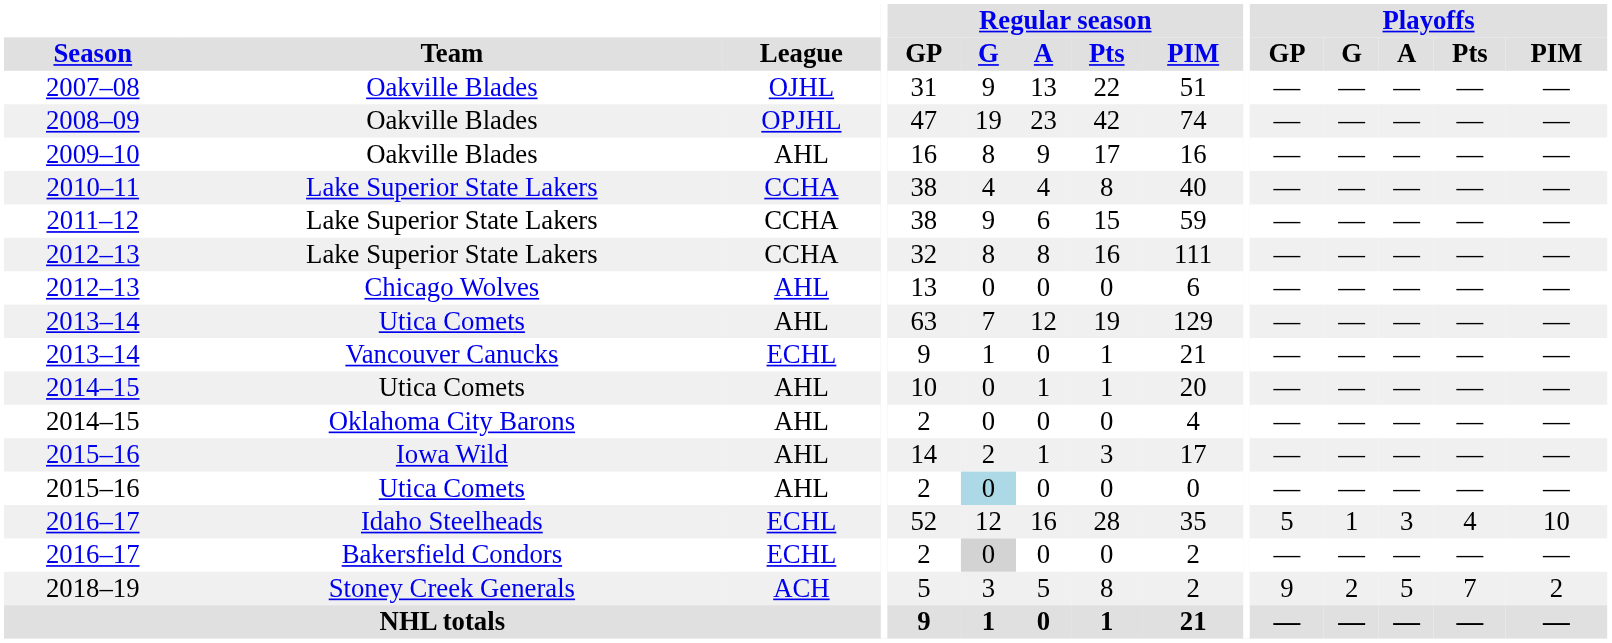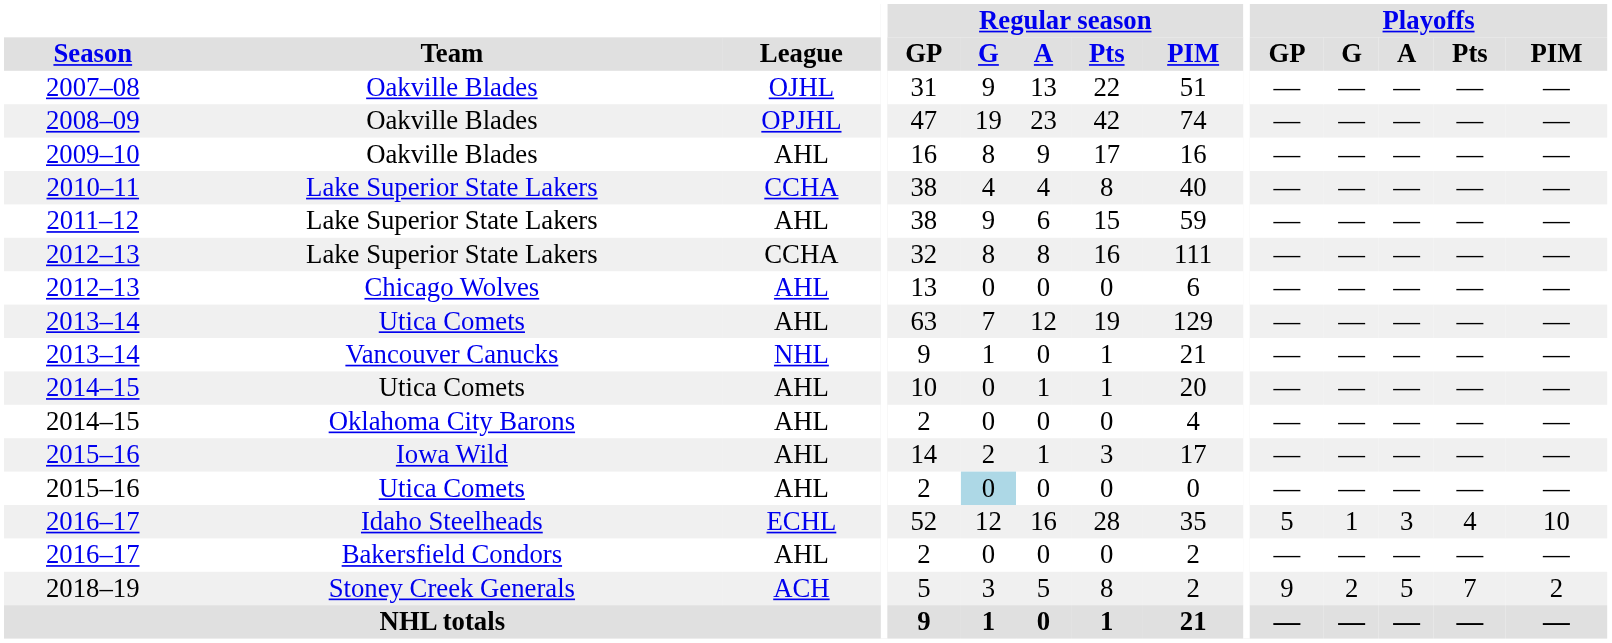2011–12 | League: CCHA -> AHL
2013–14 / Vancouver Canucks | League: ECHL -> NHL
2016–17 / Bakersfield Condors | League: ECHL -> AHL
2016–17 / Bakersfield Condors | Regular season / G: lightgrey background -> no background
